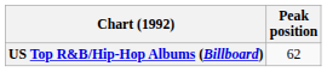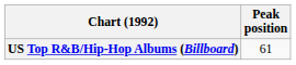US Top R&B/Hip-Hop Albums (Billboard) | Peak position: 62 -> 61
